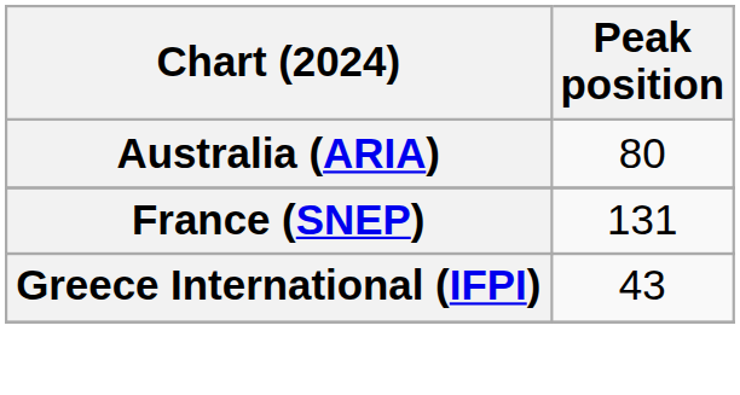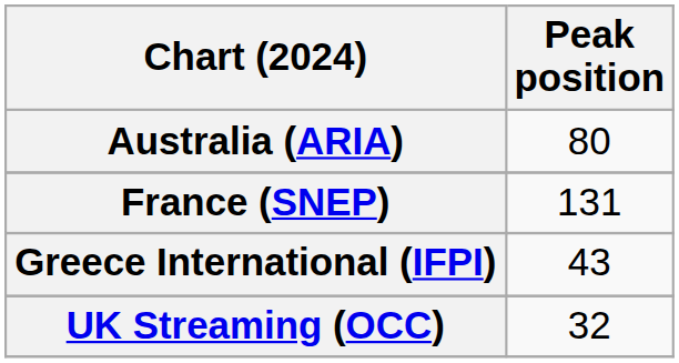+ row: UK Streaming (OCC) | 32
